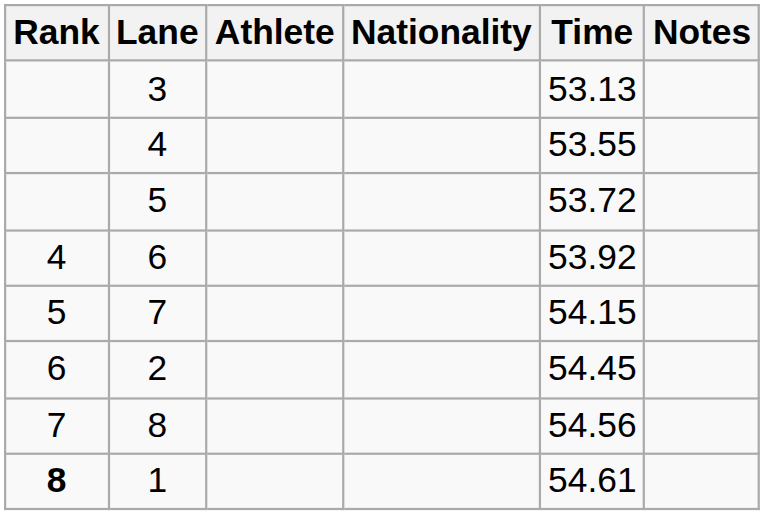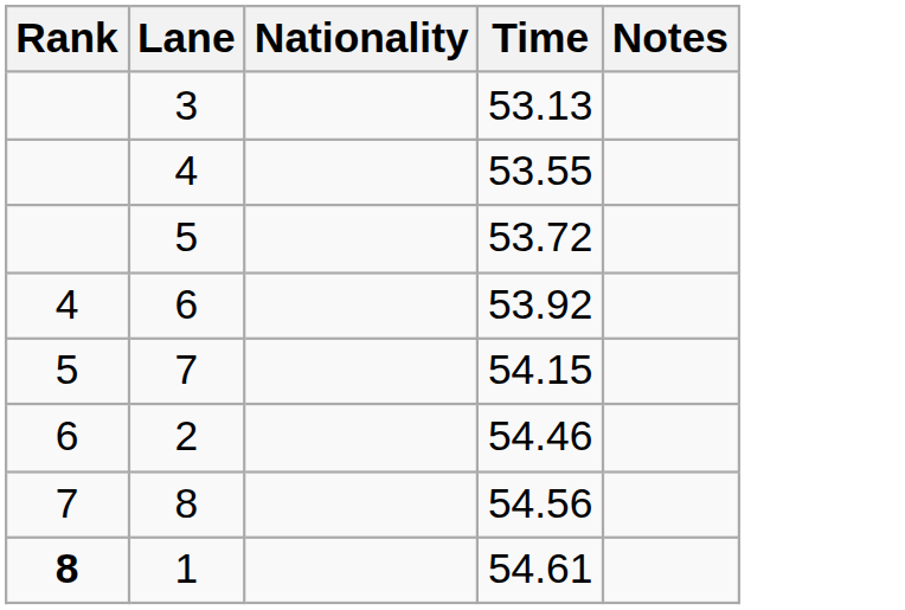- column: Athlete
2 | Time: 54.45 -> 54.46
